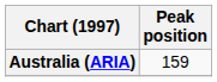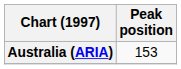Australia (ARIA) | Peak position: 159 -> 153
